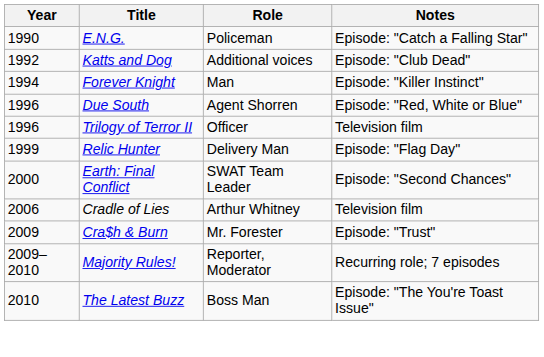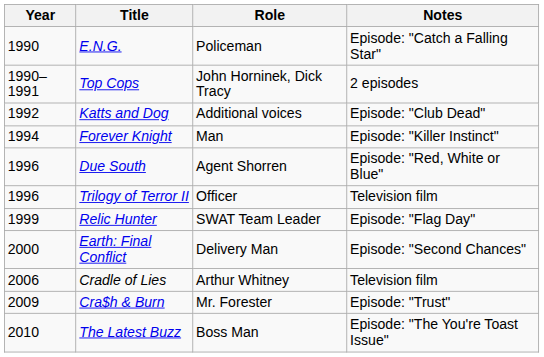+ row: 1990–1991 | Top Cops | John Horninek, Dick Tracy | 2 episodes
Relic Hunter | Role: Delivery Man -> SWAT Team Leader
Earth: Final Conflict | Role: SWAT Team Leader -> Delivery Man
- row: 2009–2010 | Majority Rules! | Reporter, Moderator | Recurring role; 7 episodes
